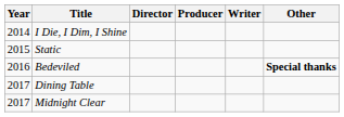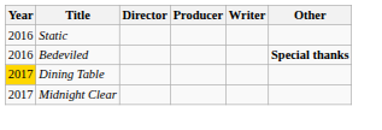- row: 2014 | I Die, I Dim, I Shine
Static | Year: 2015 -> 2016
Dining Table | Year: no background -> gold background
